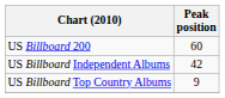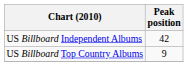- row: US Billboard 200 | 60
